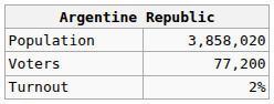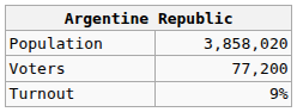Turnout | column 2: 2% -> 9%
